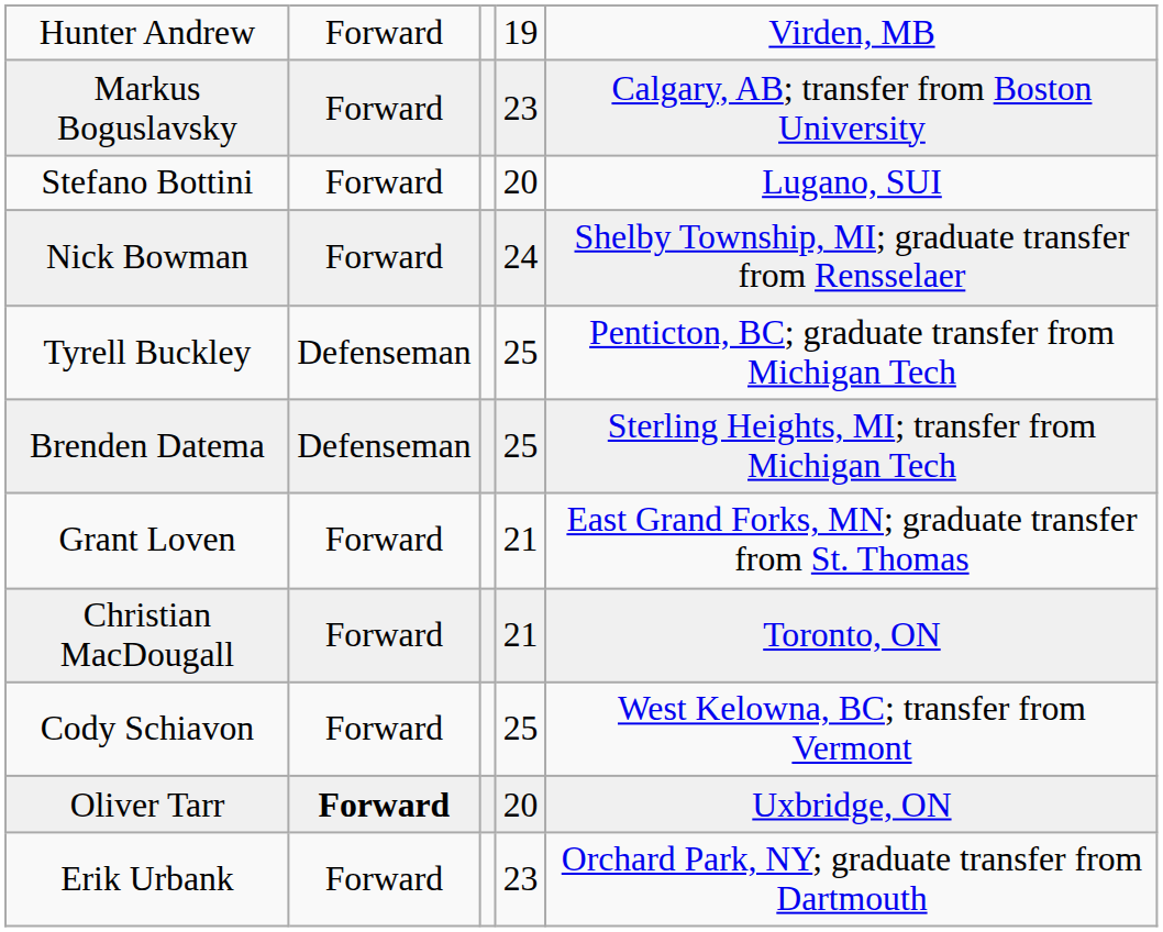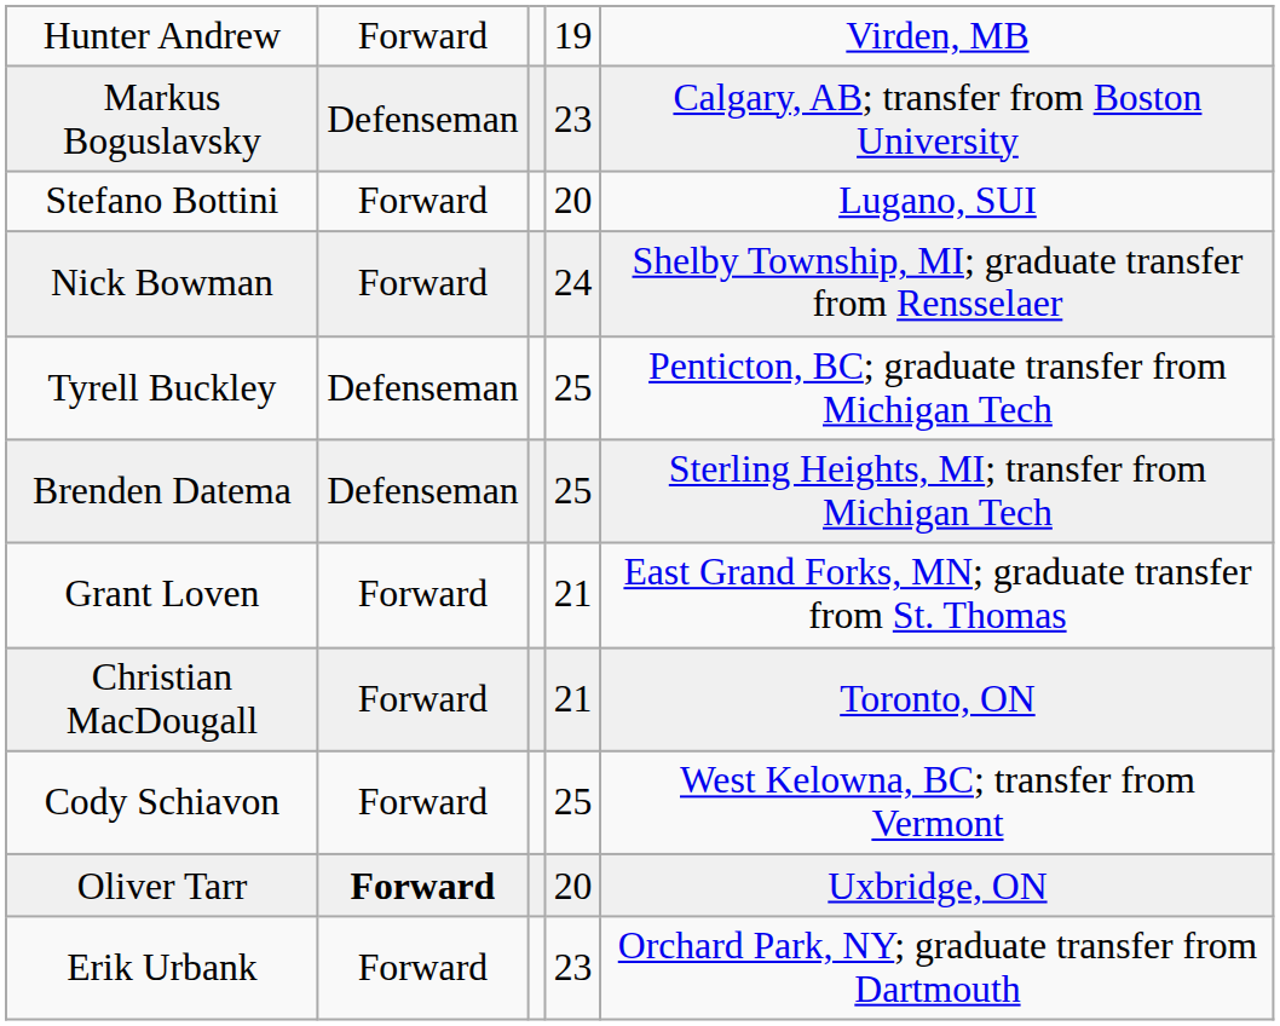Markus Boguslavsky | column 2: Forward -> Defenseman
